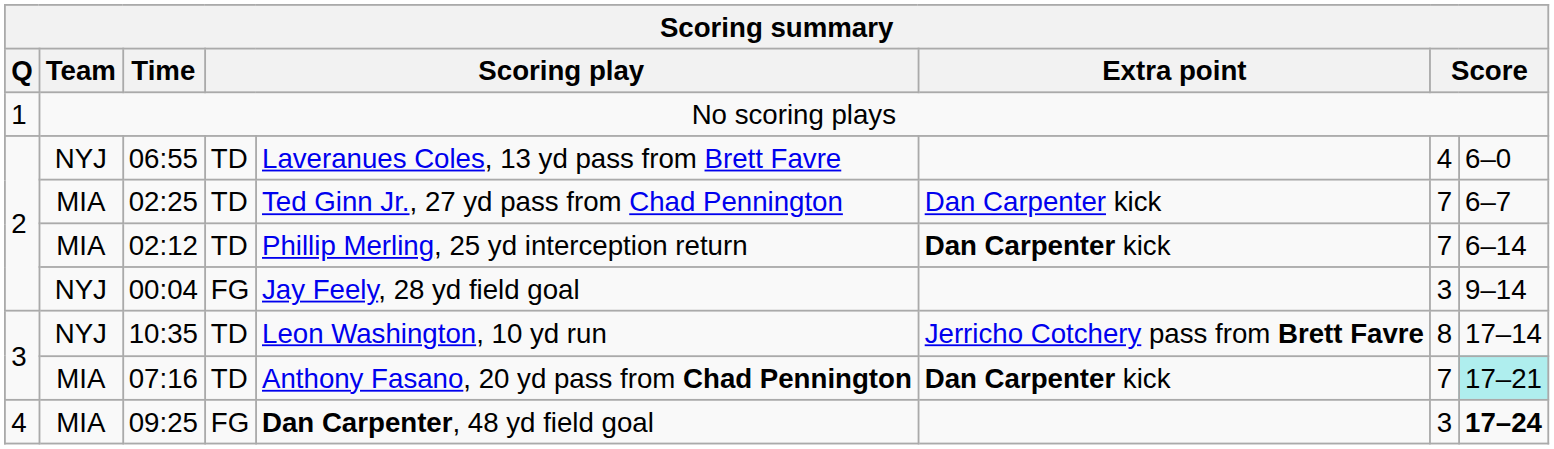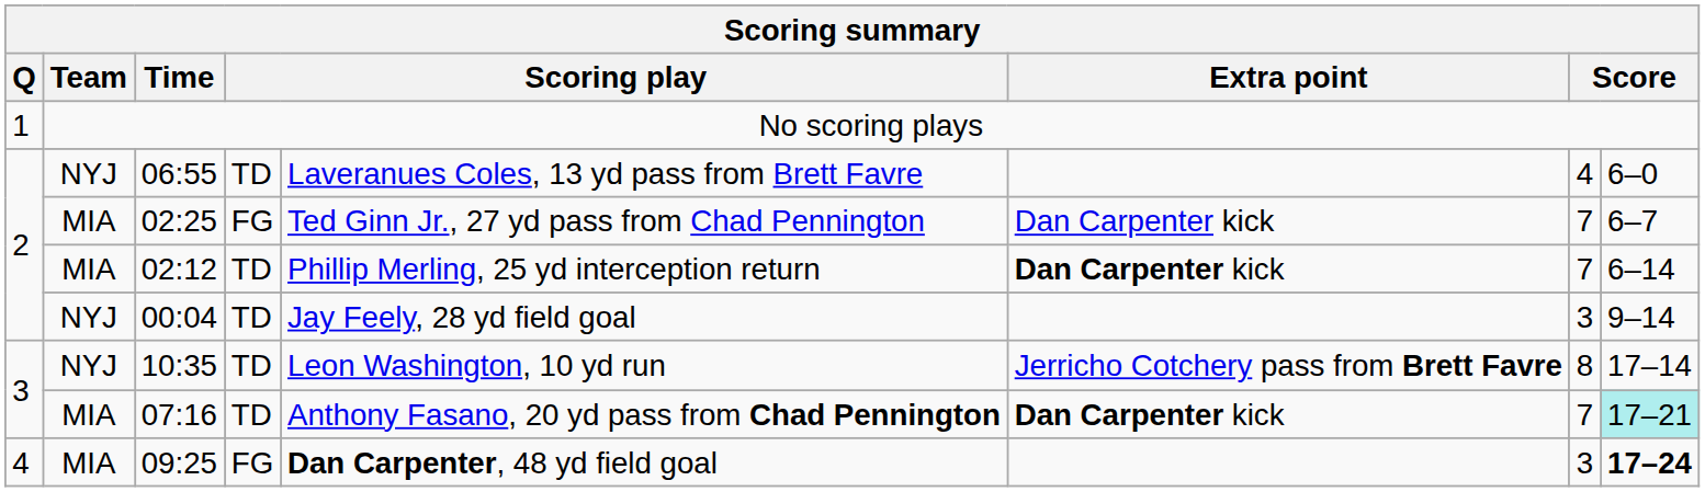02:25 | column 4: TD -> FG
00:04 | column 4: FG -> TD
